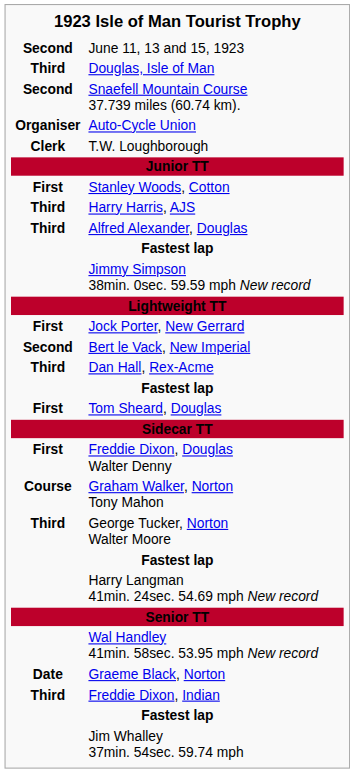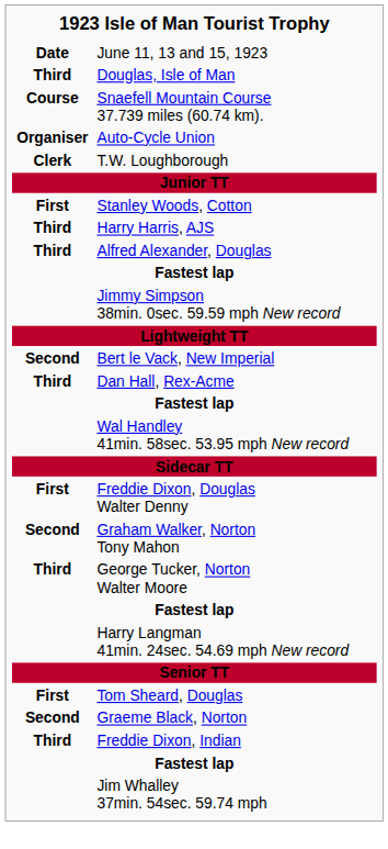June 11, 13 and 15, 1923 | column 1: Second -> Date
Snaefell Mountain Course 37.739 miles (60.74 km). | column 1: Second -> Course
- row: First | Jock Porter, New Gerrard
rows swapped: Wal Handley 41min. 58sec. 53.95 mph New record <-> Tom Sheard, Douglas
Graham Walker, Norton Tony Mahon | column 1: Course -> Second
Graeme Black, Norton | column 1: Date -> Second
